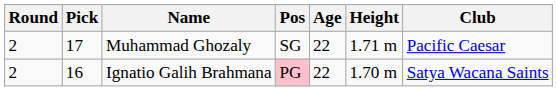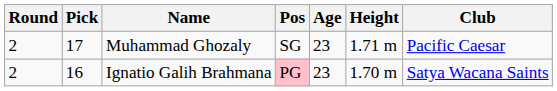Muhammad Ghozaly | Age: 22 -> 23
Ignatio Galih Brahmana | Age: 22 -> 23
